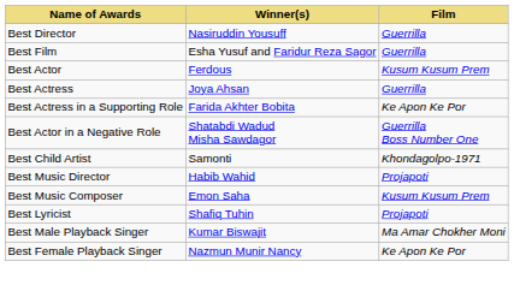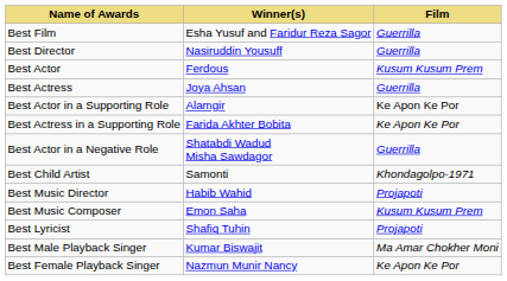rows swapped: Best Film <-> Best Director
+ row: Best Actor in a Supporting Role | Alamgir | Ke Apon Ke Por
Best Actor in a Negative Role | Film: Guerrilla Boss Number One -> Guerrilla
